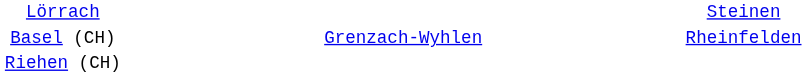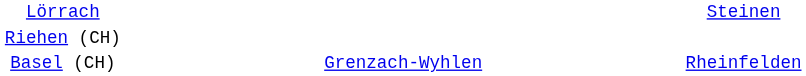rows swapped: Riehen (CH) <-> Basel (CH)
